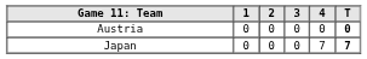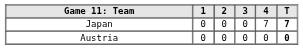rows swapped: Japan <-> Austria
